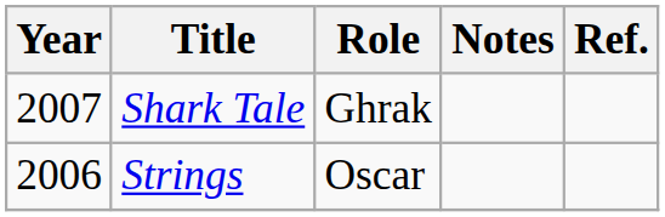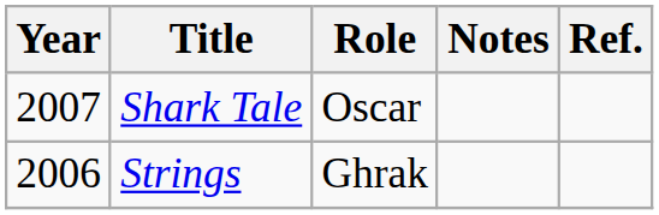Shark Tale | Role: Ghrak -> Oscar
Strings | Role: Oscar -> Ghrak
